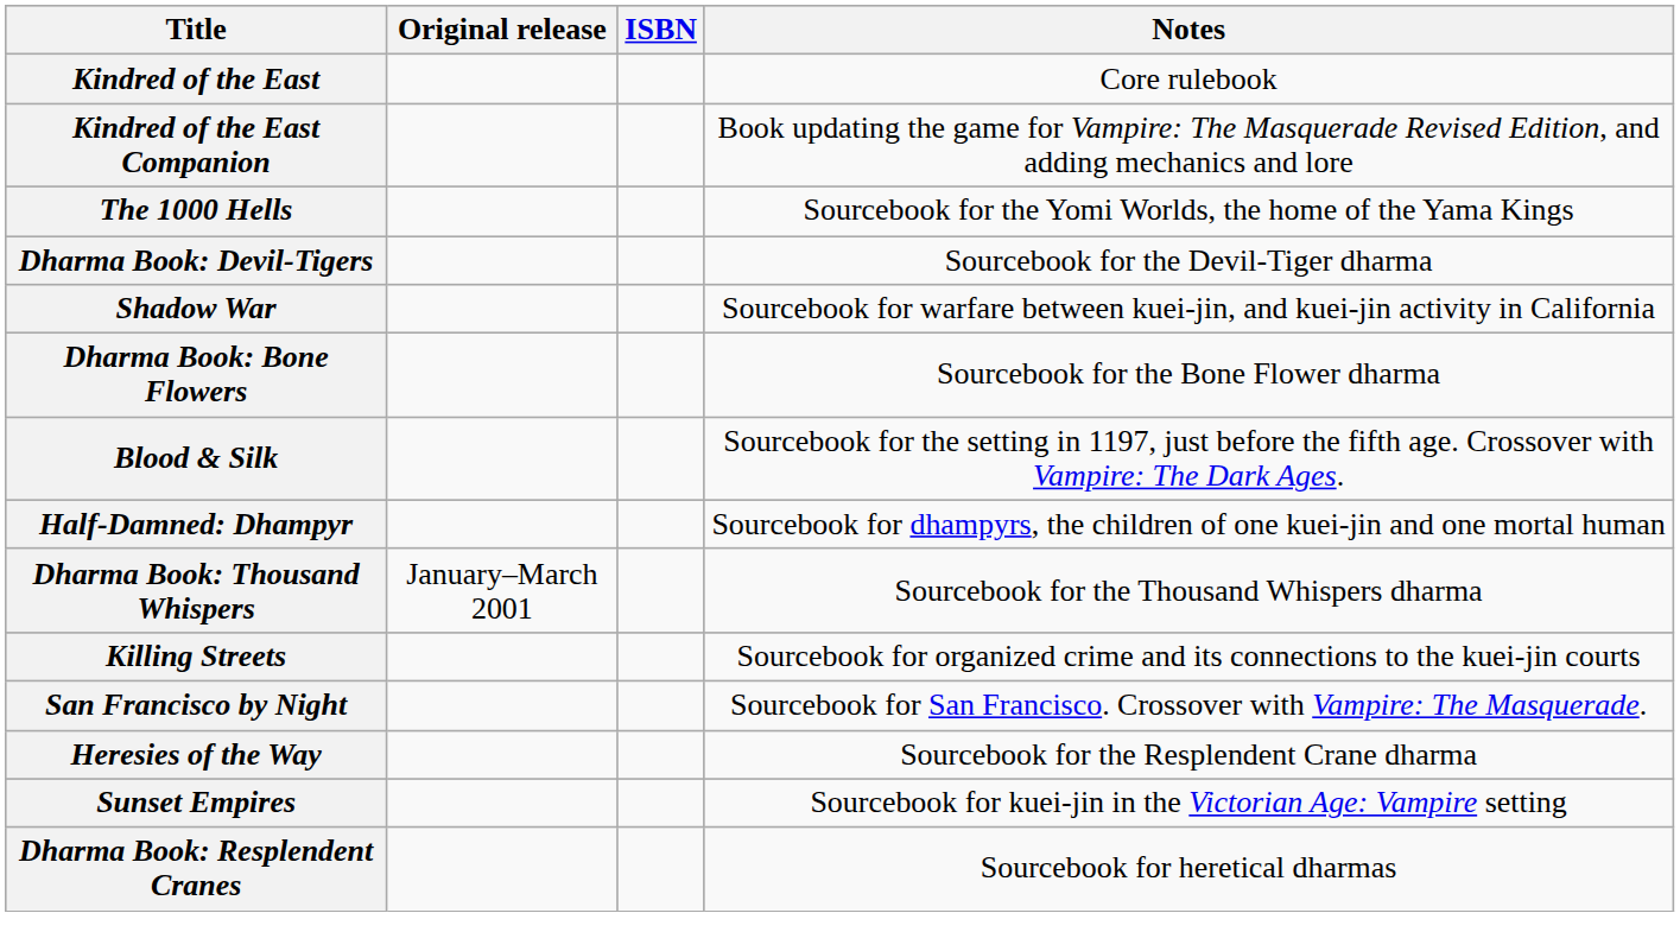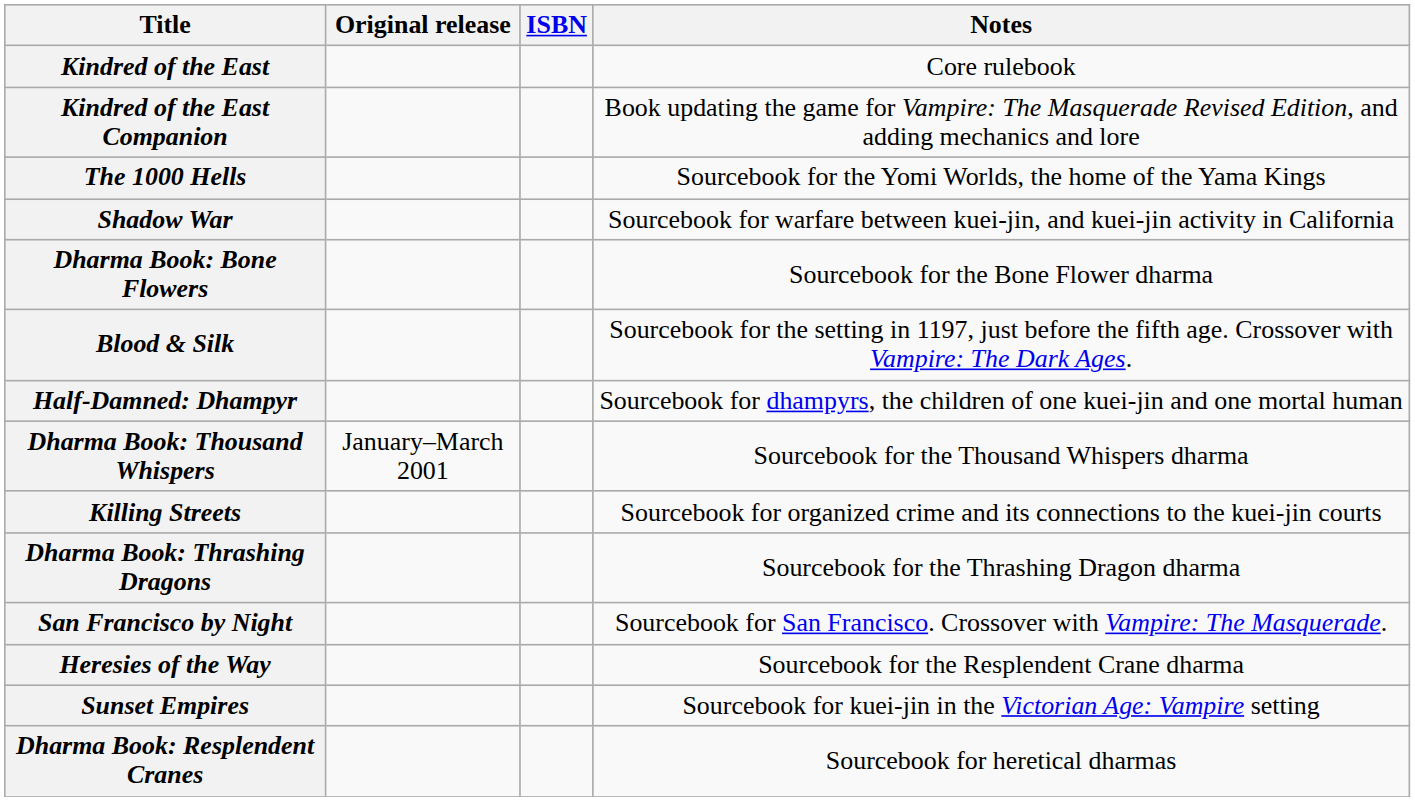- row: Dharma Book: Devil-Tigers | Sourcebook for the Devil-Tiger dharma
+ row: Dharma Book: Thrashing Dragons | Sourcebook for the Thrashing Dragon dharma
